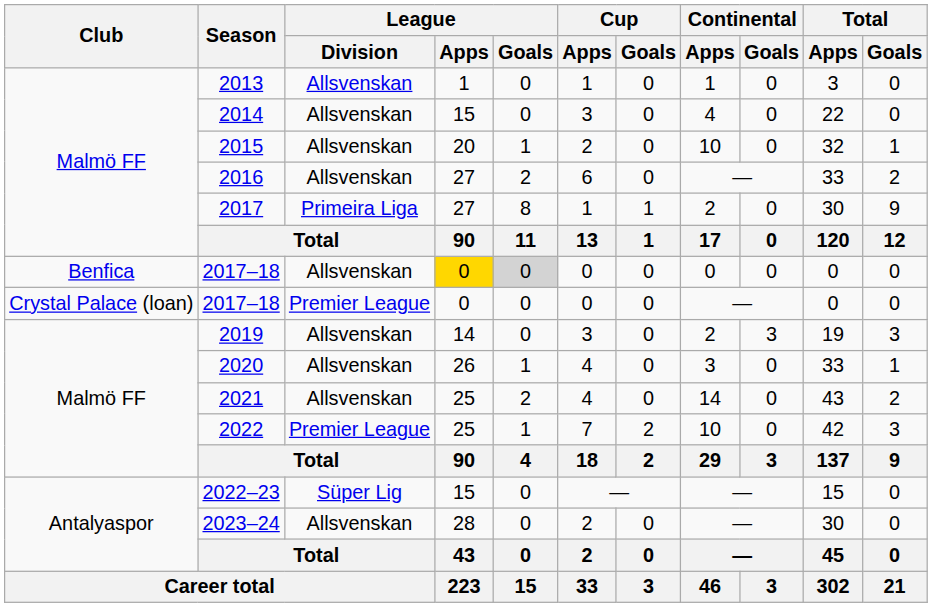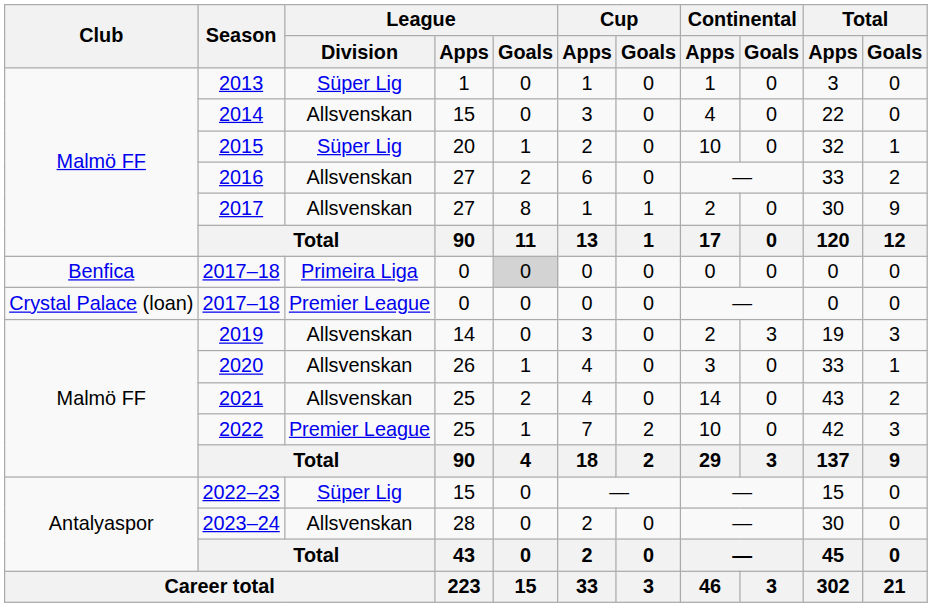2013 | League / Division: Allsvenskan -> Süper Lig
2015 | League / Division: Allsvenskan -> Süper Lig
2017 | League / Division: Primeira Liga -> Allsvenskan
Benfica / 2017–18 | League / Division: Allsvenskan -> Primeira Liga
Benfica / 2017–18 | League / Apps: gold background -> no background
